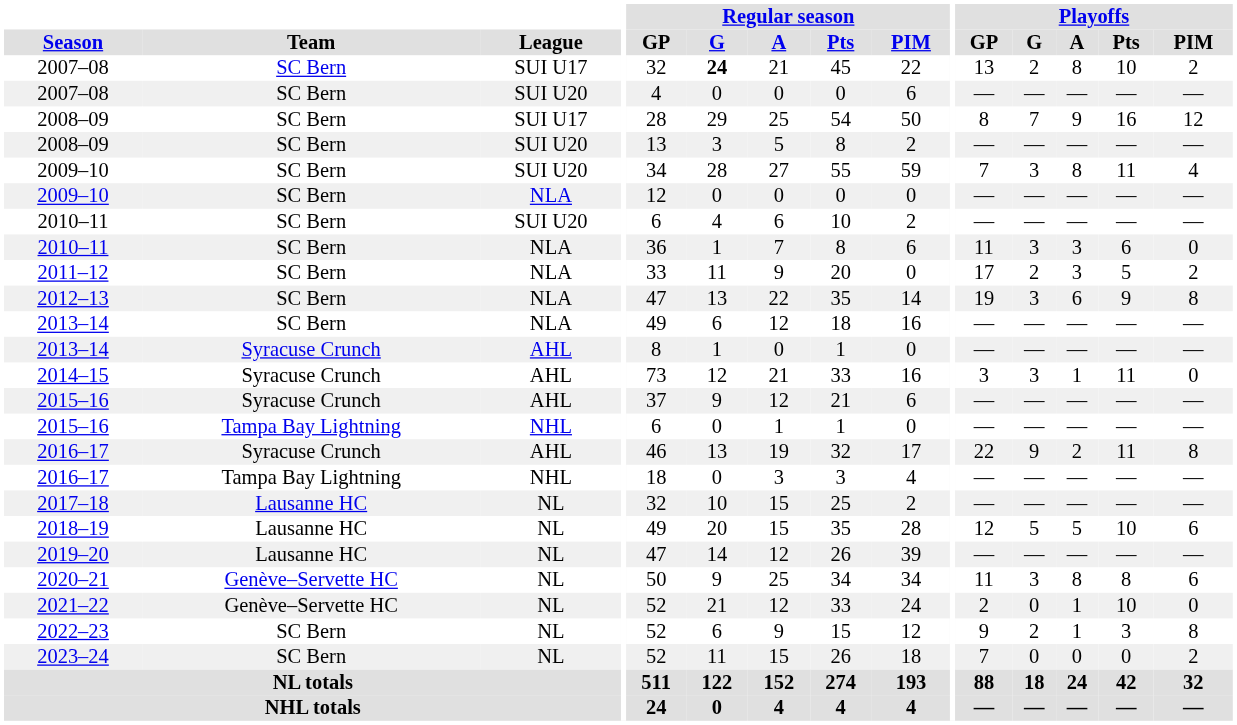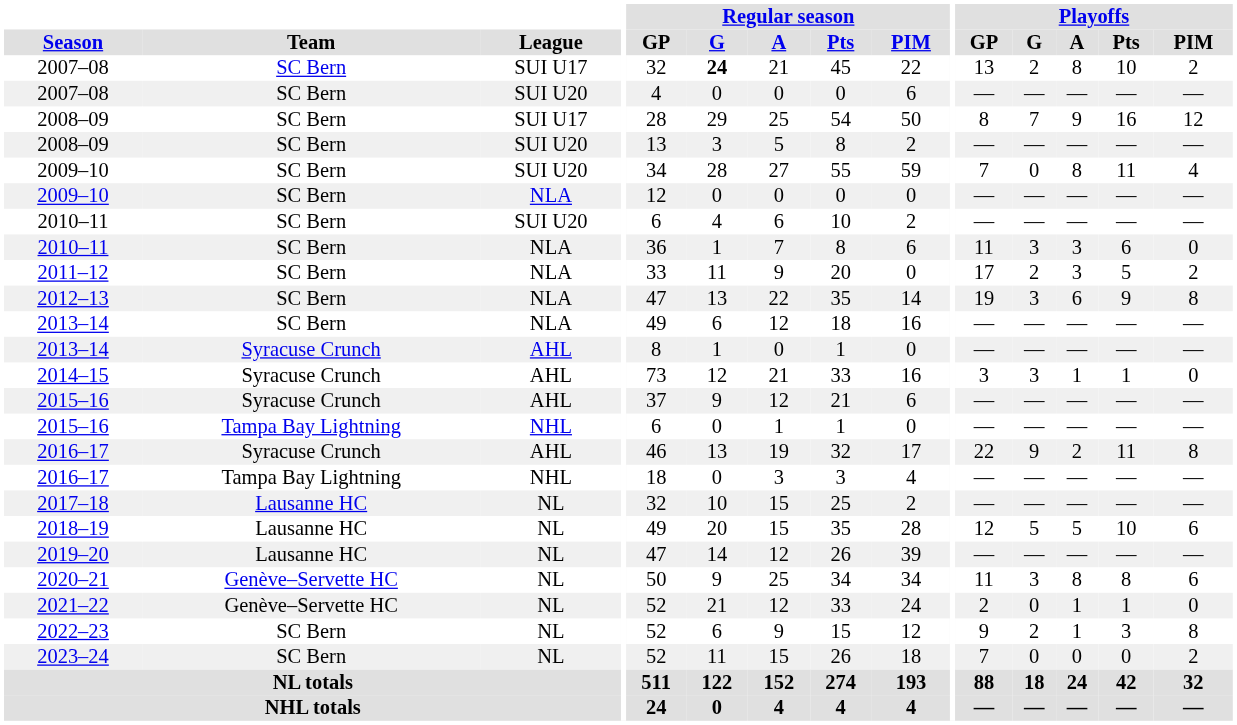2009–10 / SUI U20 | Playoffs / G: 3 -> 0
2014–15 | Playoffs / Pts: 11 -> 1
2021–22 | Playoffs / Pts: 10 -> 1
